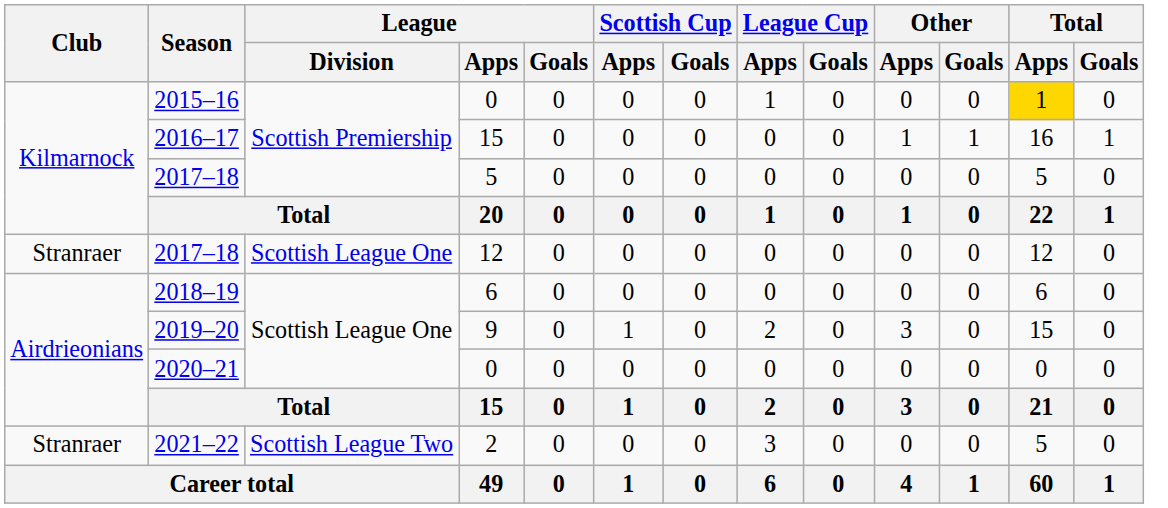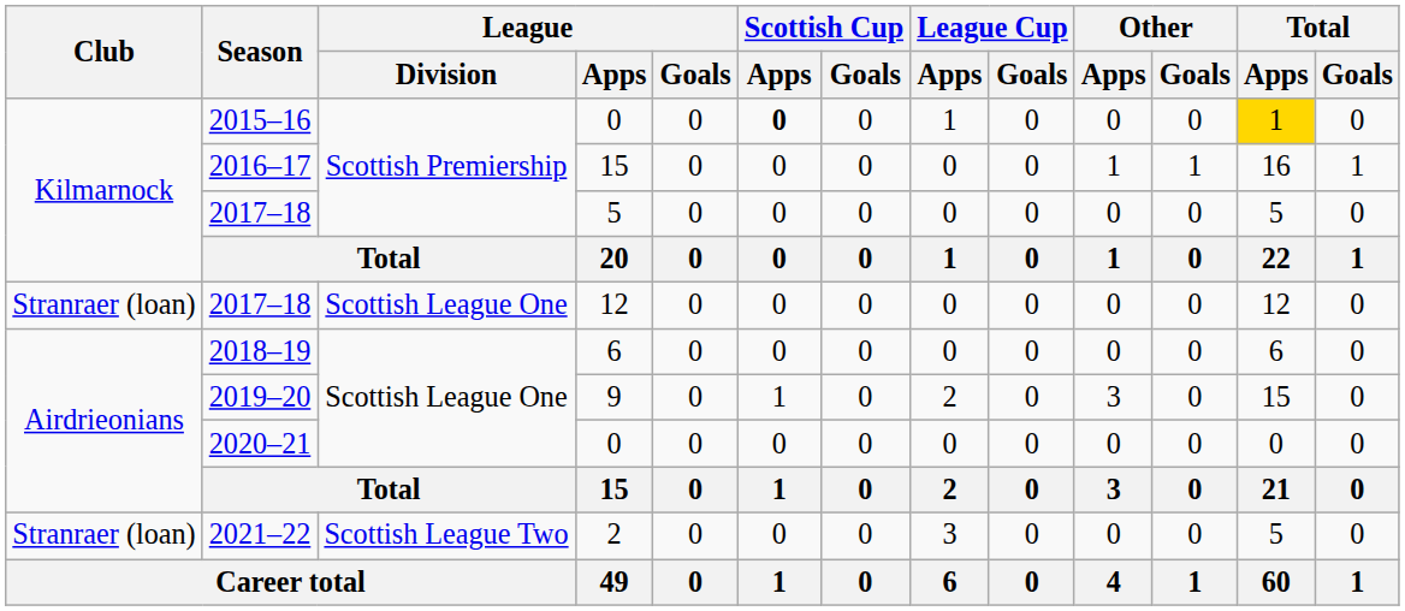2015–16 | Scottish Cup / Apps: normal -> bold
2017–18 / 12 | Club: Stranraer -> Stranraer (loan)
2021–22 | Club: Stranraer -> Stranraer (loan)
